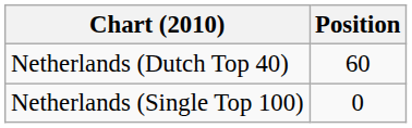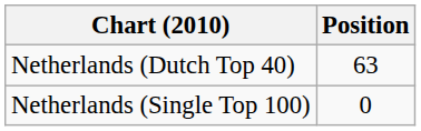Netherlands (Dutch Top 40) | Position: 60 -> 63
